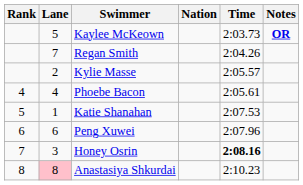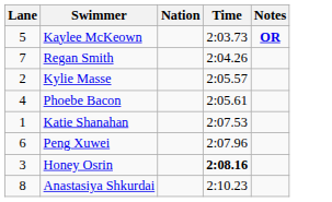- column: Rank | 4 | 5 | 6 | 7 | 8
Anastasiya Shkurdai | Lane: pink background -> no background
